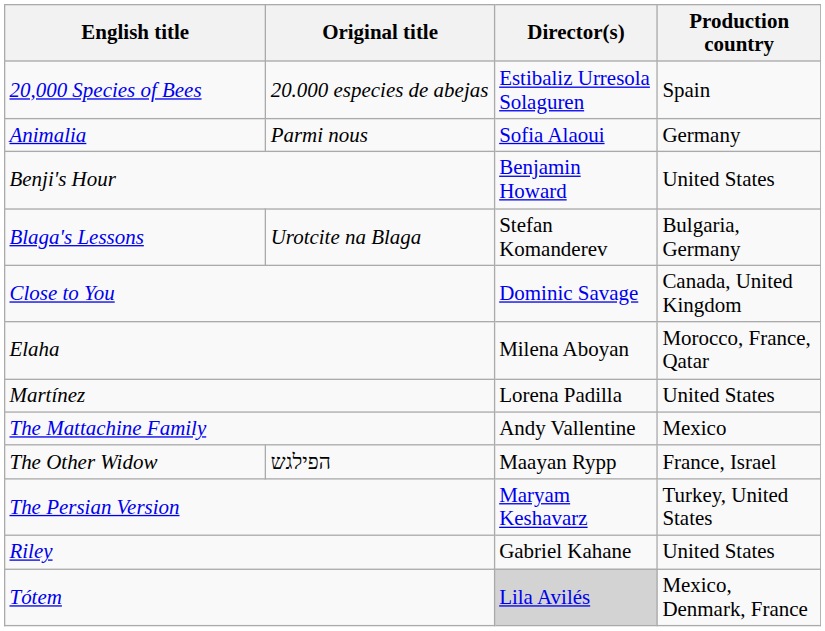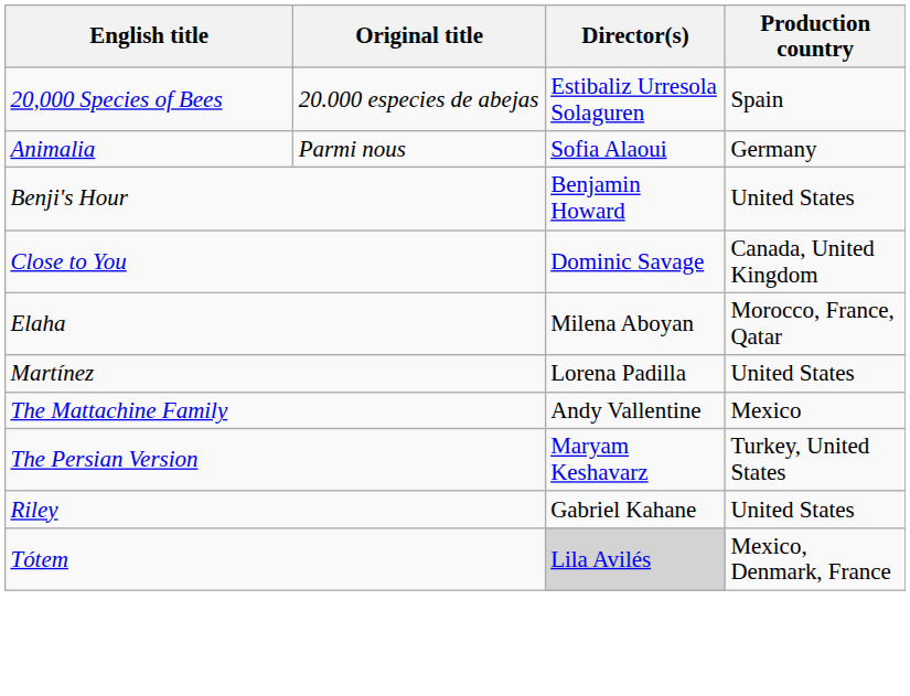- row: Blaga's Lessons | Urotcite na Blaga | Stefan Komanderev | Bulgaria, Germany
- row: The Other Widow | הפילגש | Maayan Rypp | France, Israel
